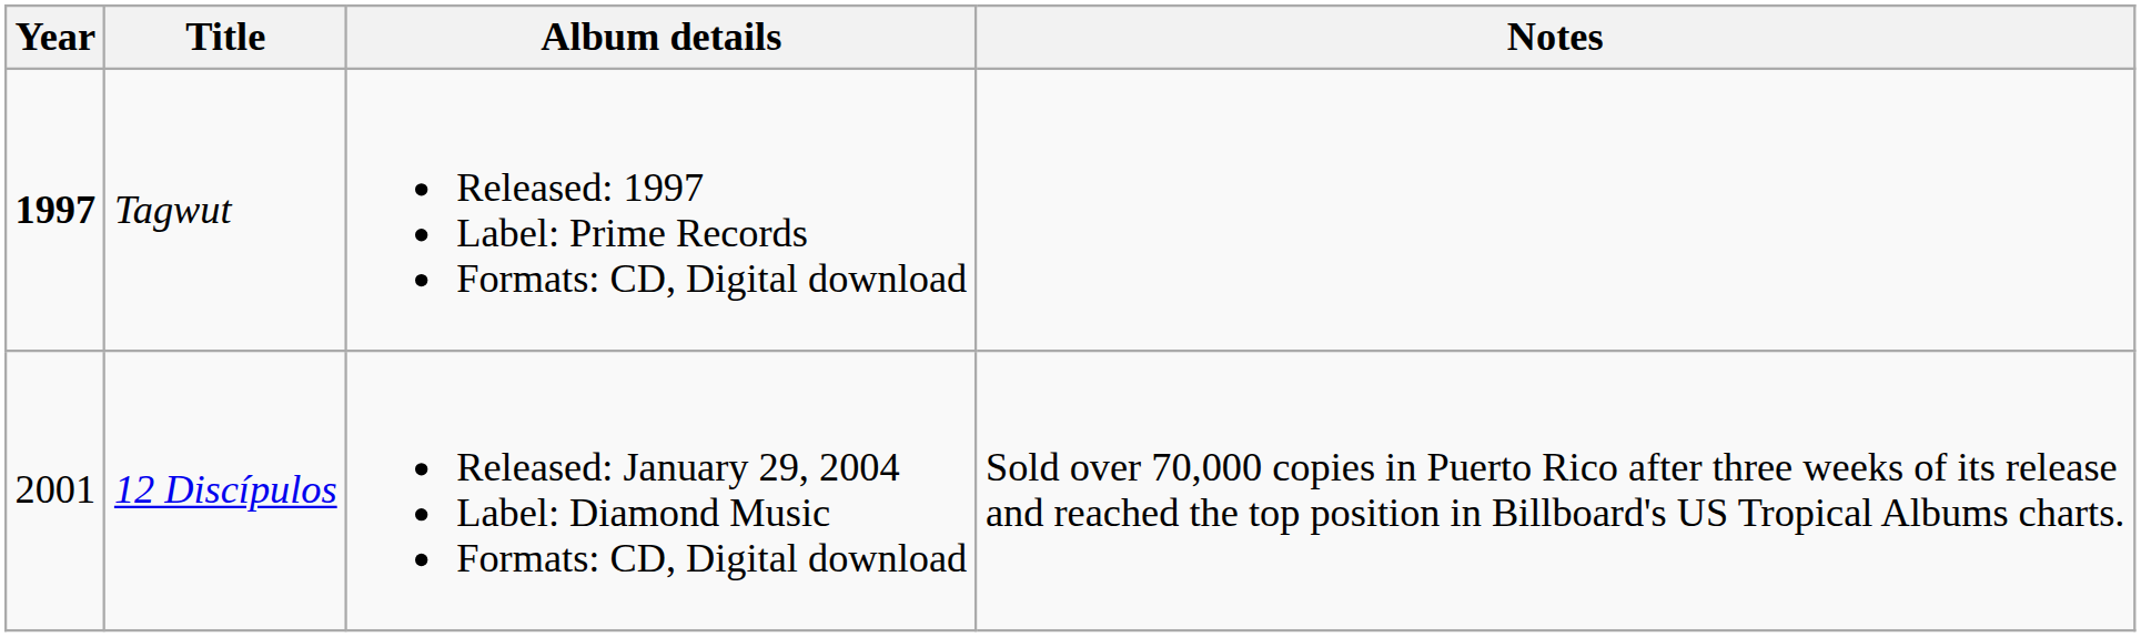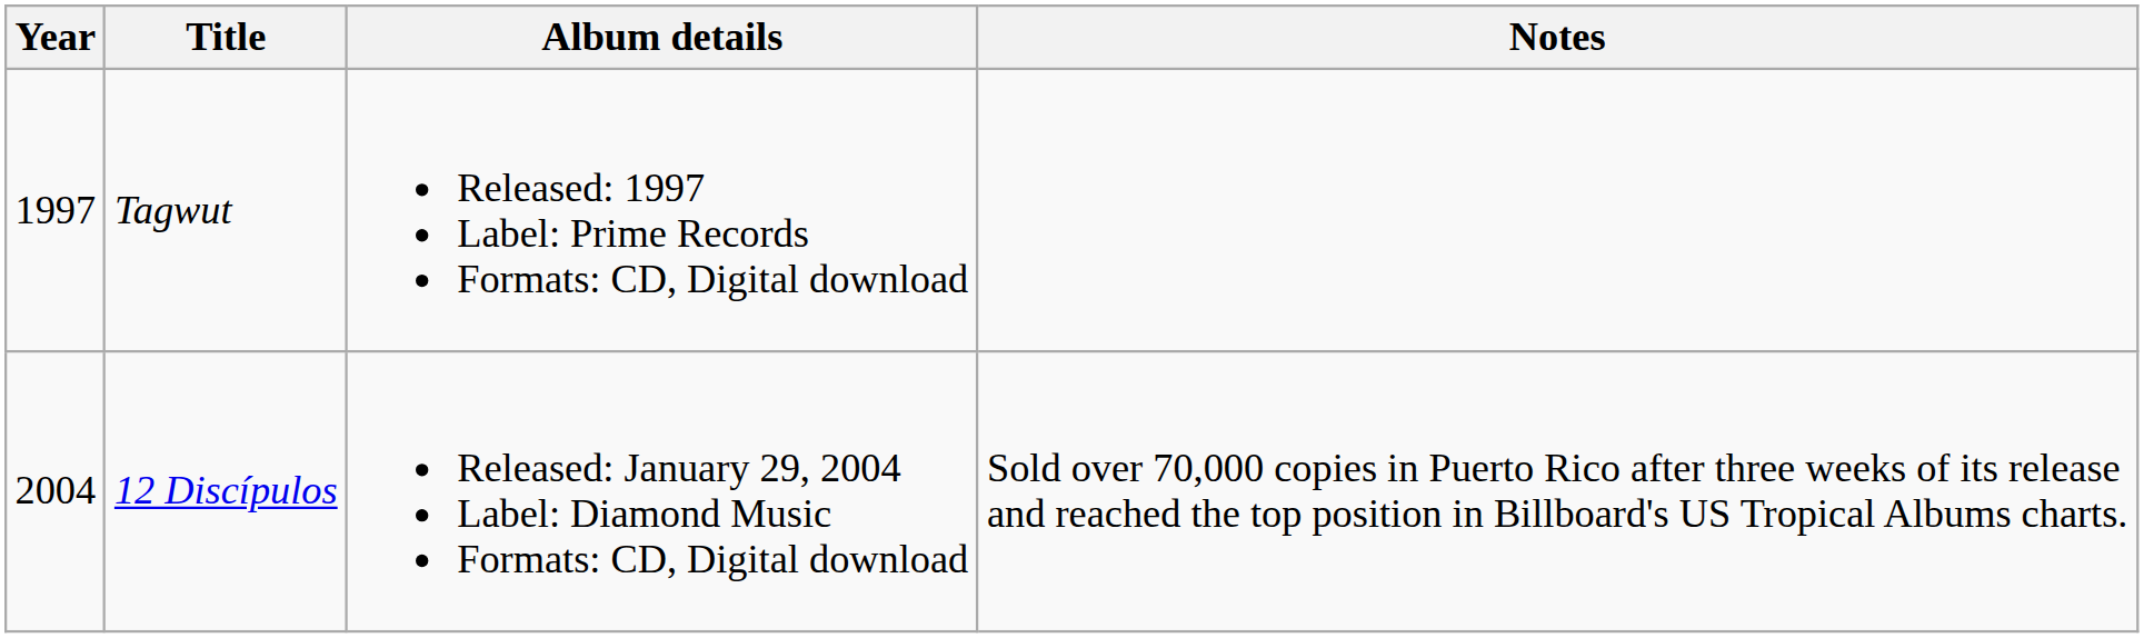Tagwut | Year: bold -> normal
12 Discípulos | Year: 2001 -> 2004
